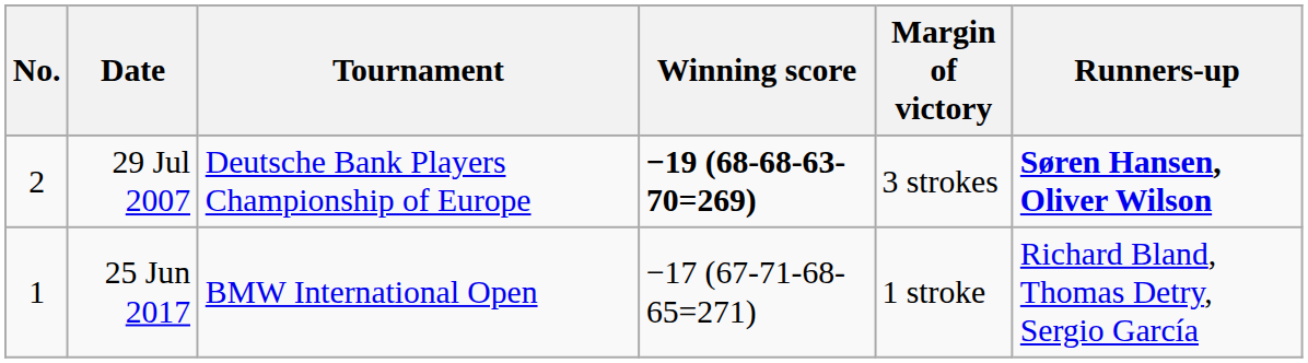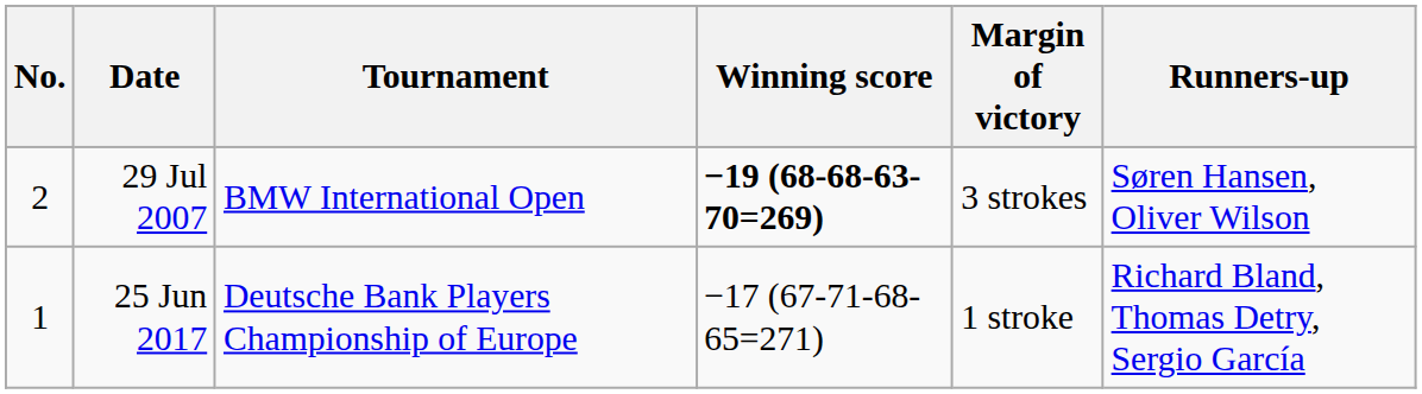29 Jul 2007 | Tournament: Deutsche Bank Players Championship of Europe -> BMW International Open
29 Jul 2007 | Runners-up: bold -> normal
25 Jun 2017 | Tournament: BMW International Open -> Deutsche Bank Players Championship of Europe
